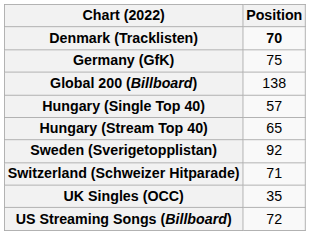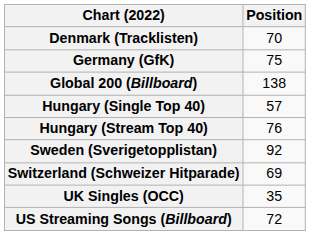Denmark (Tracklisten) | Position: bold -> normal
Hungary (Stream Top 40) | Position: 65 -> 76
Switzerland (Schweizer Hitparade) | Position: 71 -> 69
